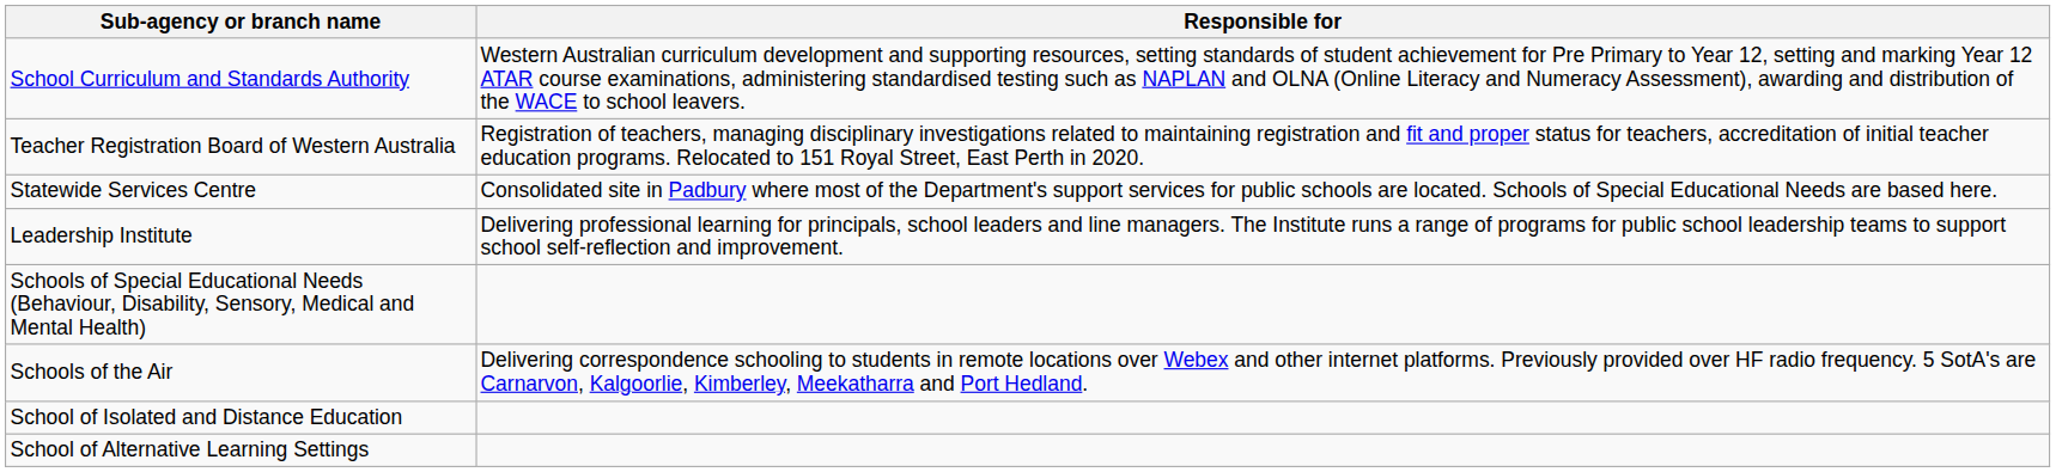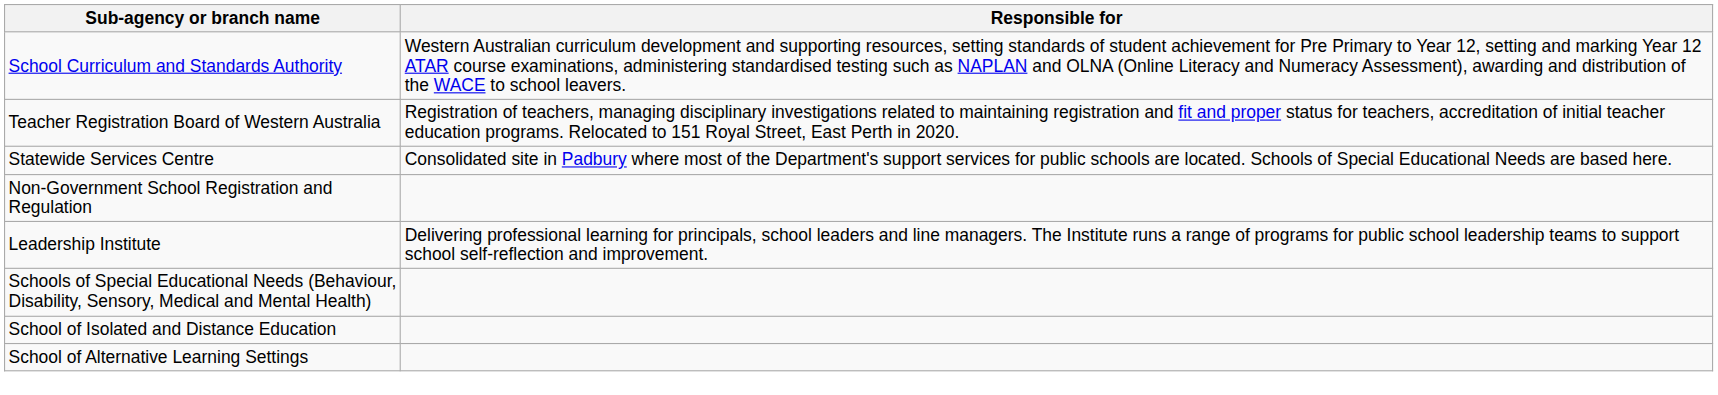+ row: Non-Government School Registration and Regulation
- row: Schools of the Air | Delivering correspondence schooling to students in remote locations over Webex and other internet platforms. Previously provided over HF radio frequency. 5 SotA's are Carnarvon, Kalgoorlie, Kimberley, Meekatharra and Port Hedland.
